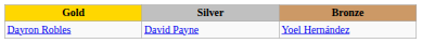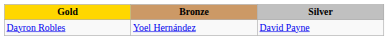columns swapped: Silver <-> Bronze
